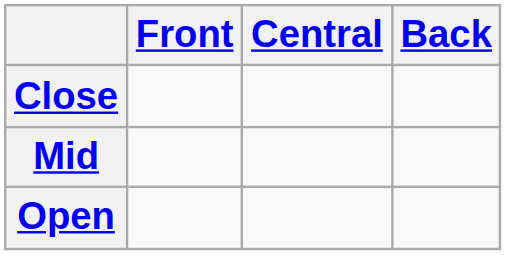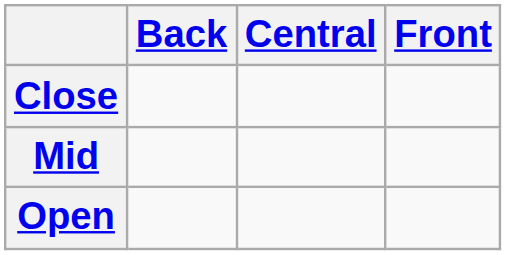columns swapped: Front <-> Back
